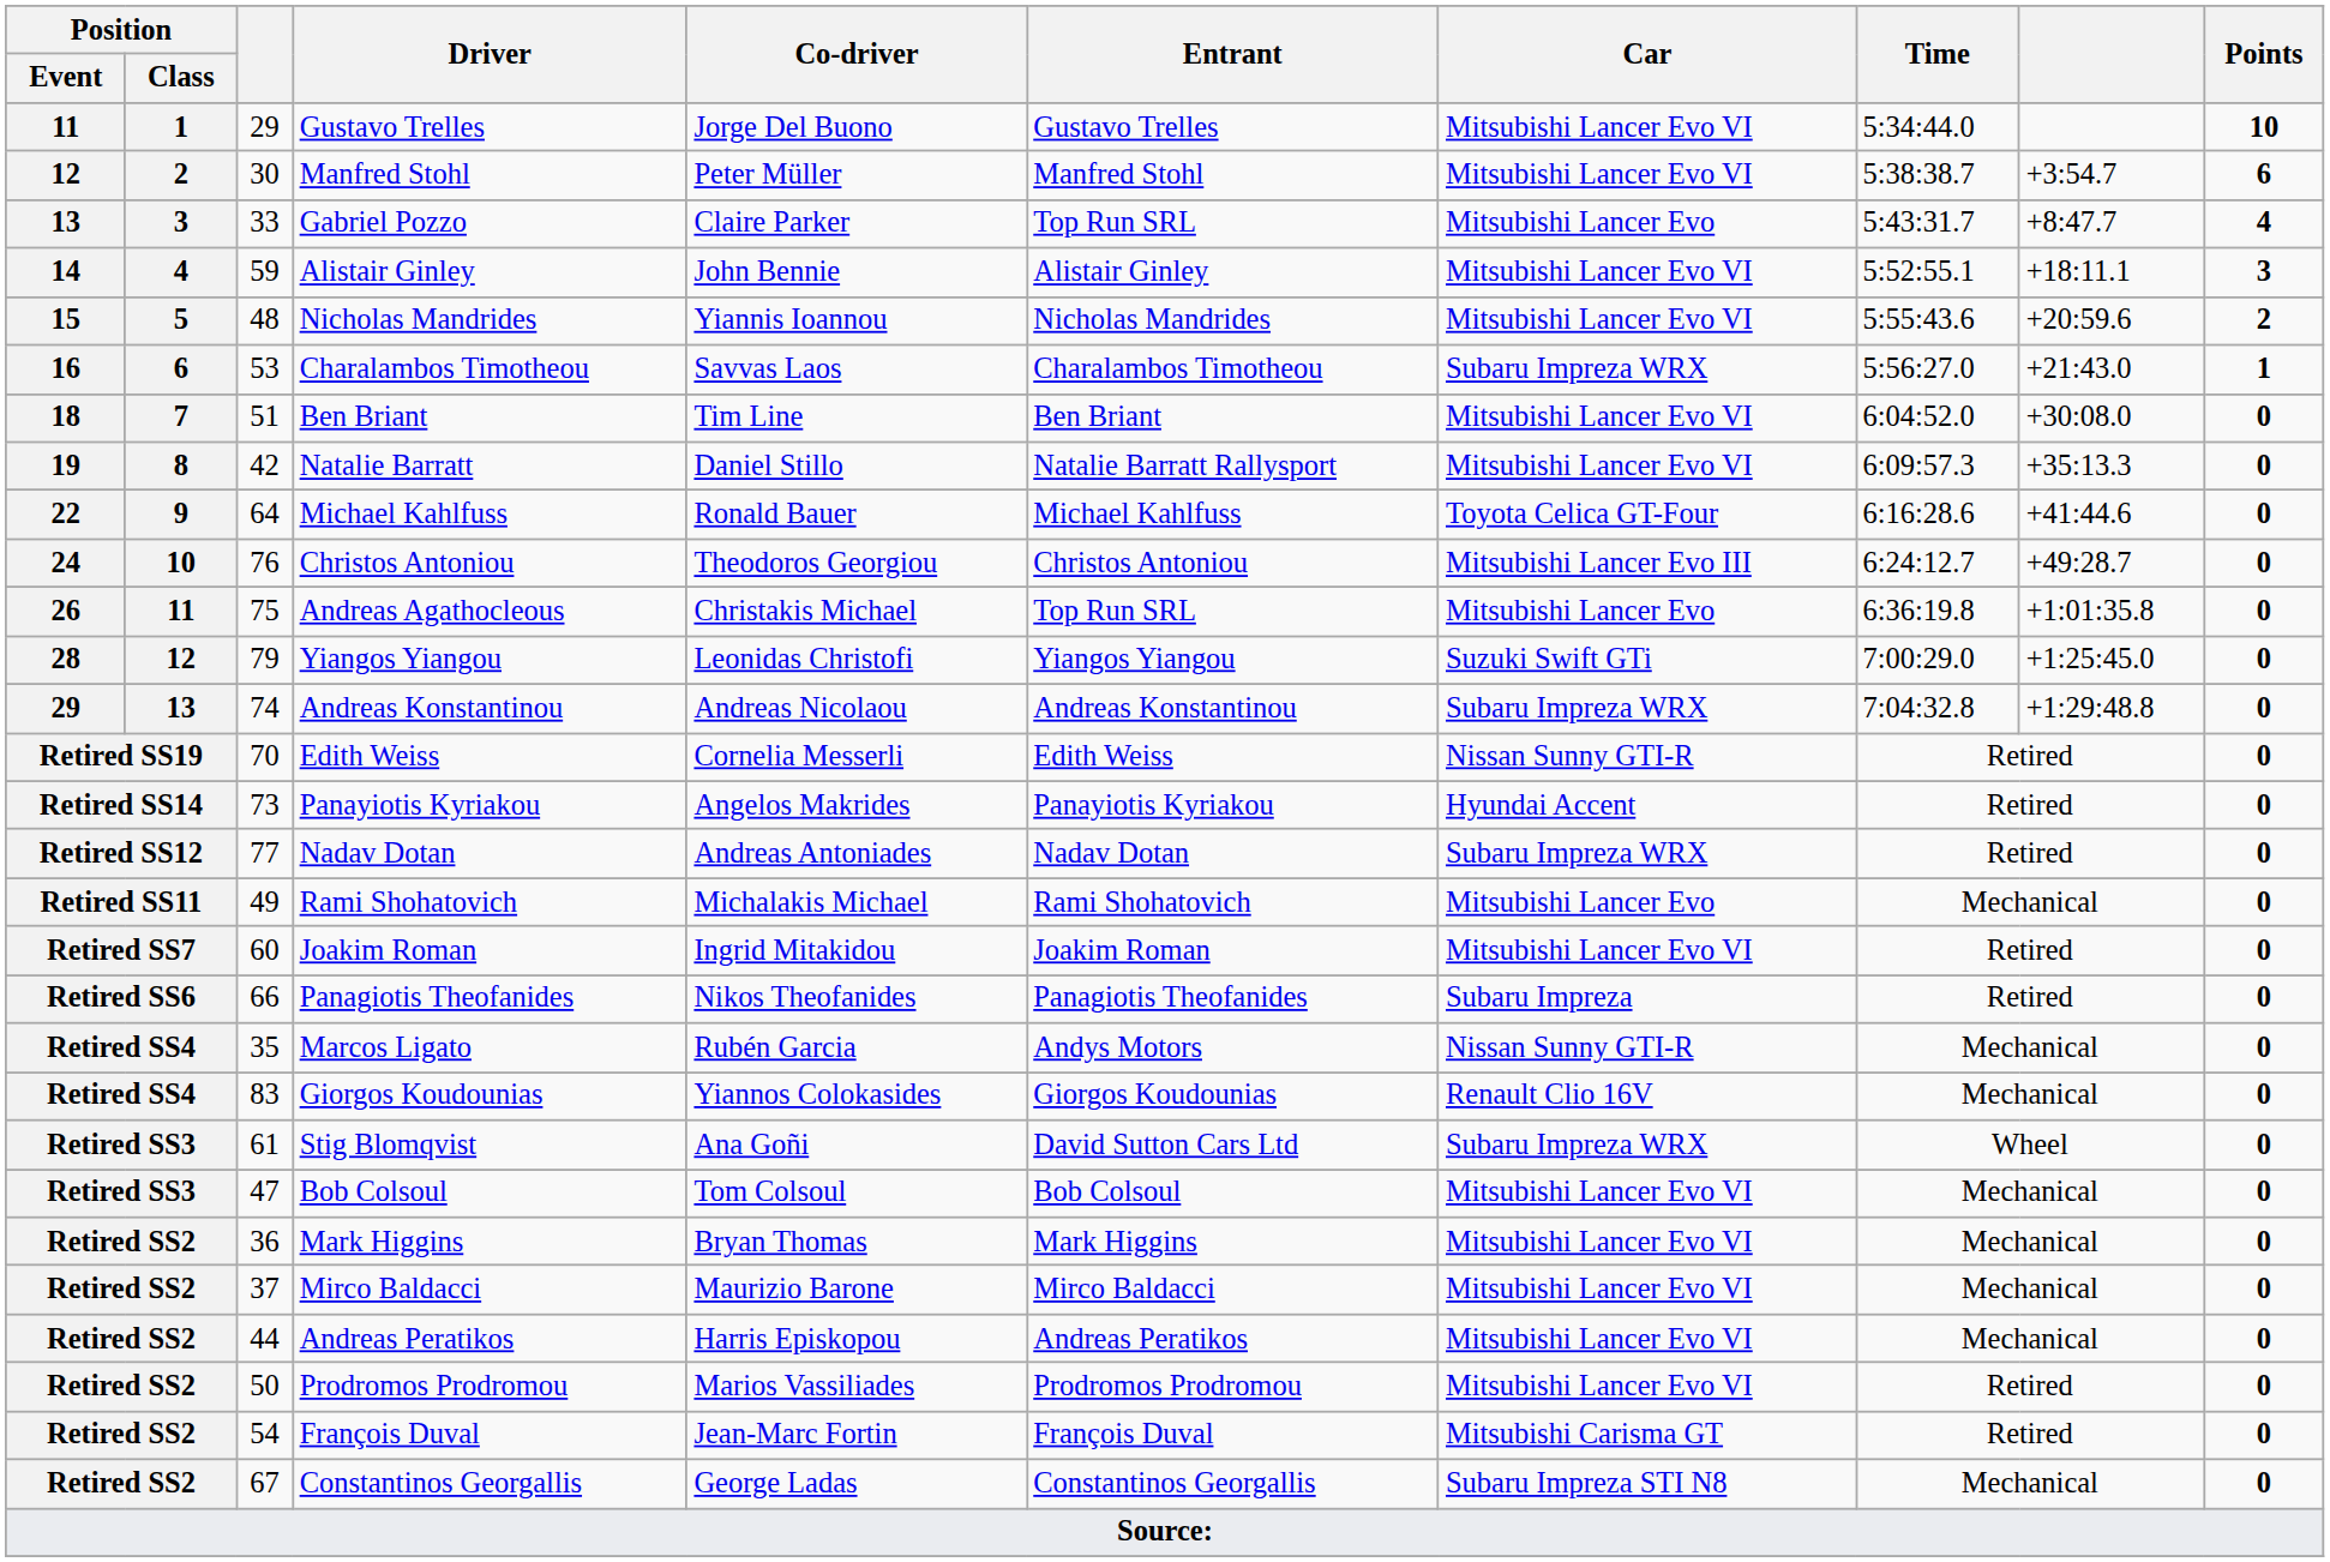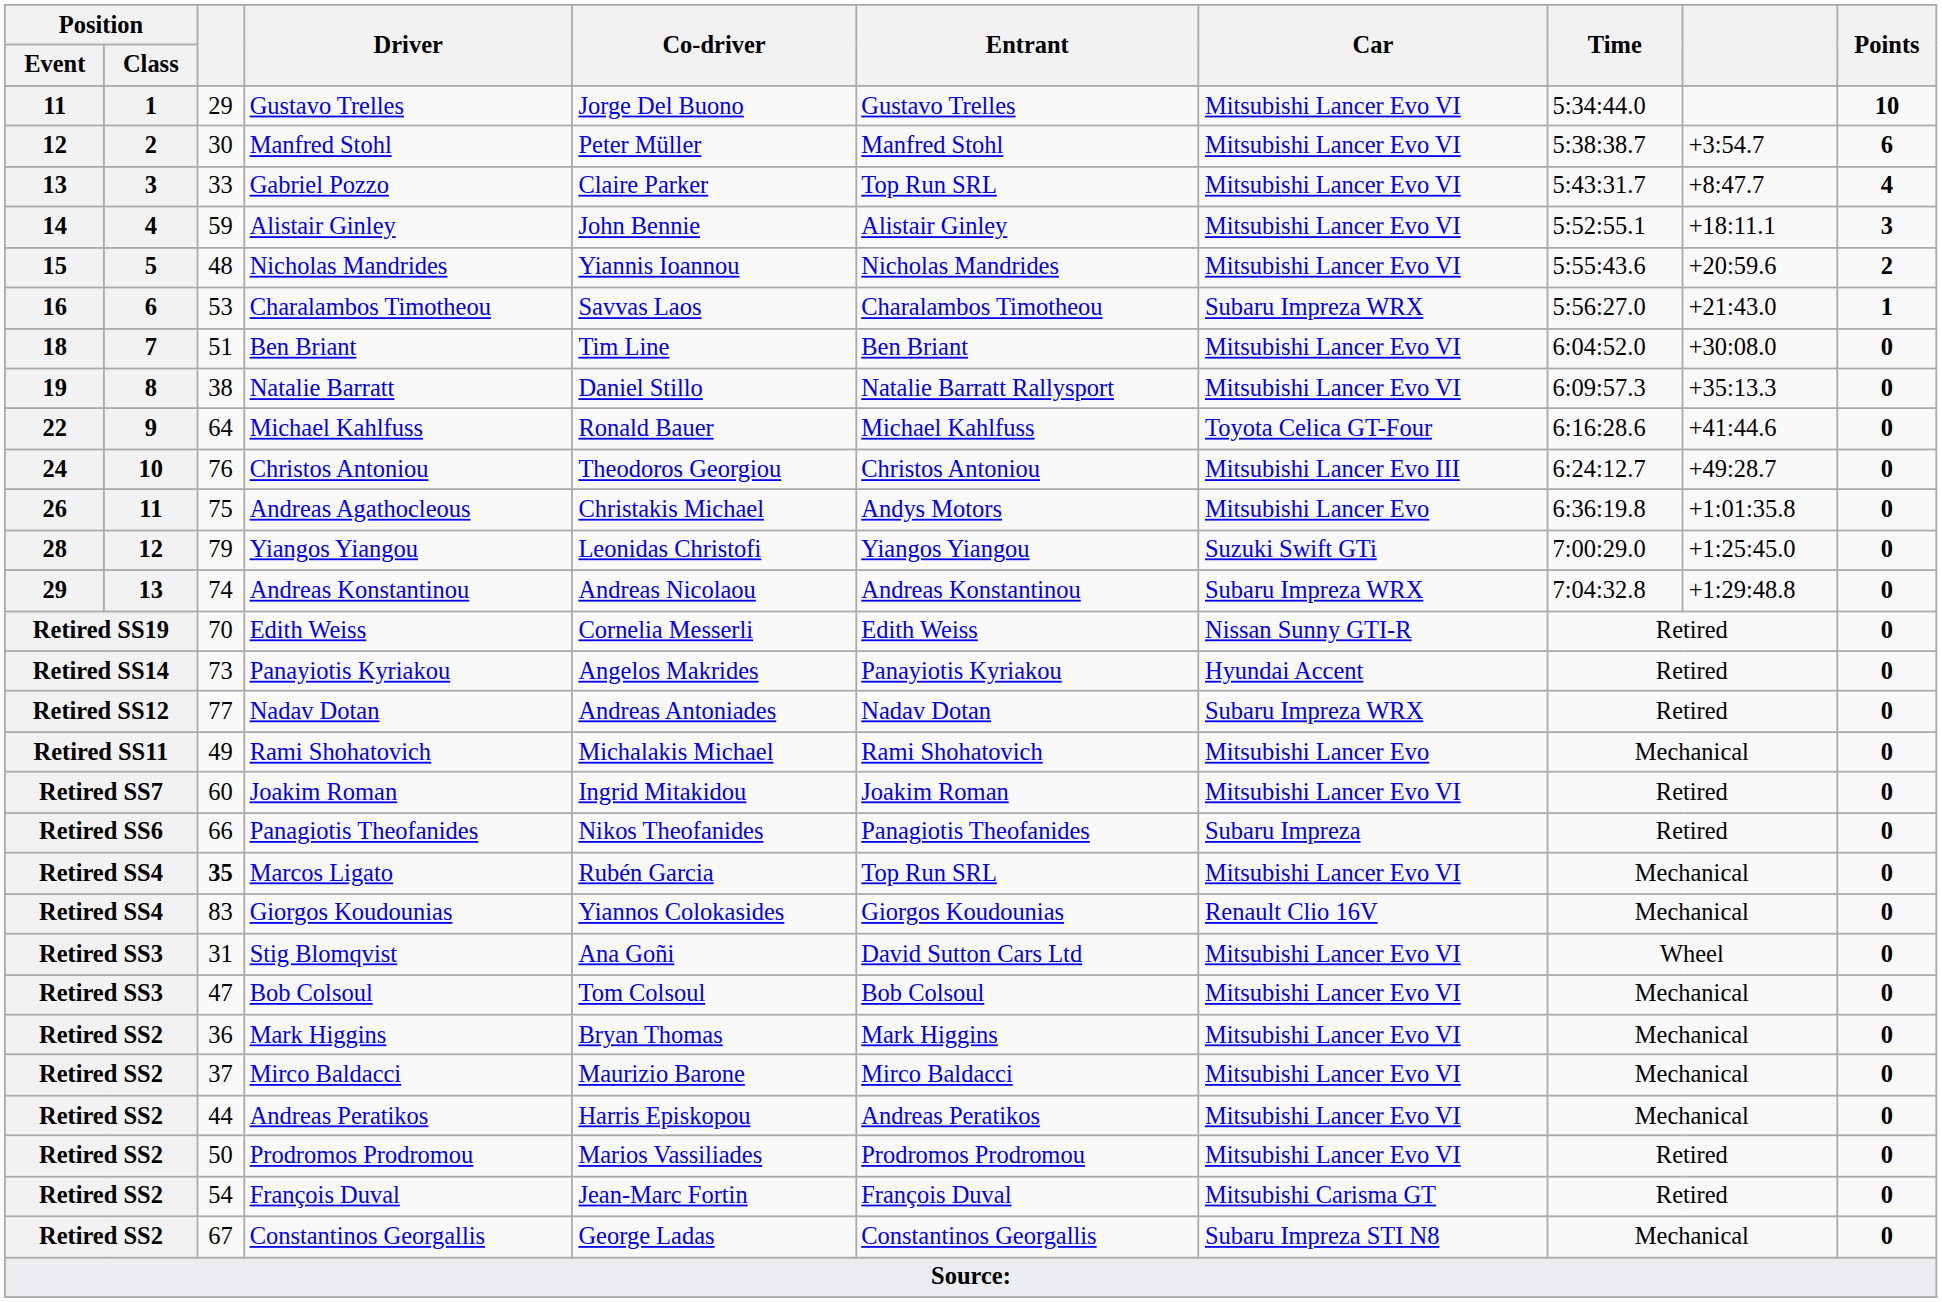Gabriel Pozzo | Car: Mitsubishi Lancer Evo -> Mitsubishi Lancer Evo VI
Natalie Barratt | column 3: 42 -> 38
Andreas Agathocleous | Entrant: Top Run SRL -> Andys Motors
Marcos Ligato | column 3: normal -> bold
Marcos Ligato | Entrant: Andys Motors -> Top Run SRL
Marcos Ligato | Car: Nissan Sunny GTI-R -> Mitsubishi Lancer Evo VI
Stig Blomqvist | column 3: 61 -> 31
Stig Blomqvist | Car: Subaru Impreza WRX -> Mitsubishi Lancer Evo VI
